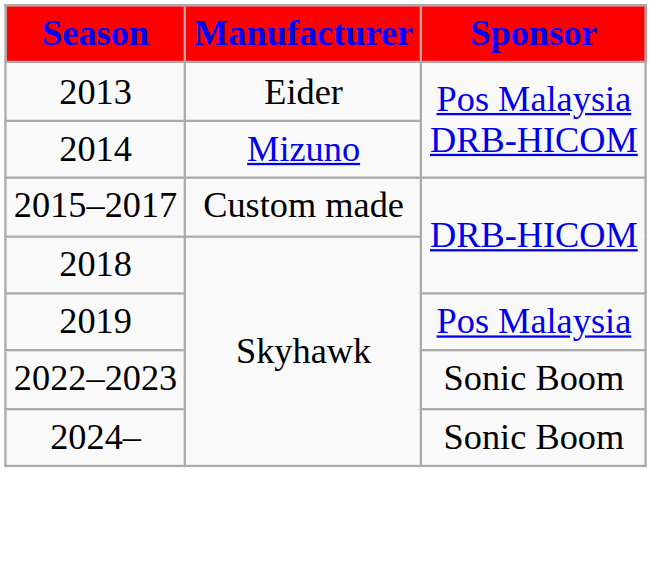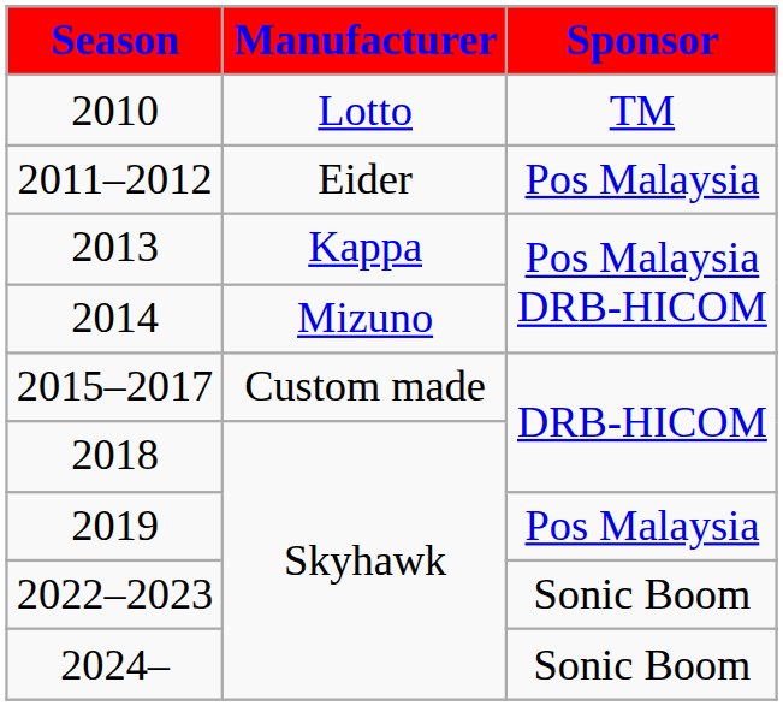+ row: 2010 | Lotto | TM
+ row: 2011–2012 | Eider | Pos Malaysia
2013 | Manufacturer: Eider -> Kappa
